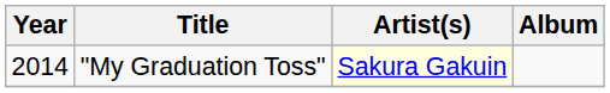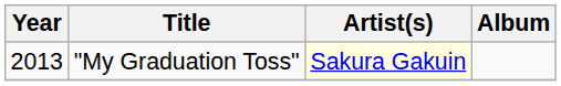"My Graduation Toss" | Year: 2014 -> 2013
